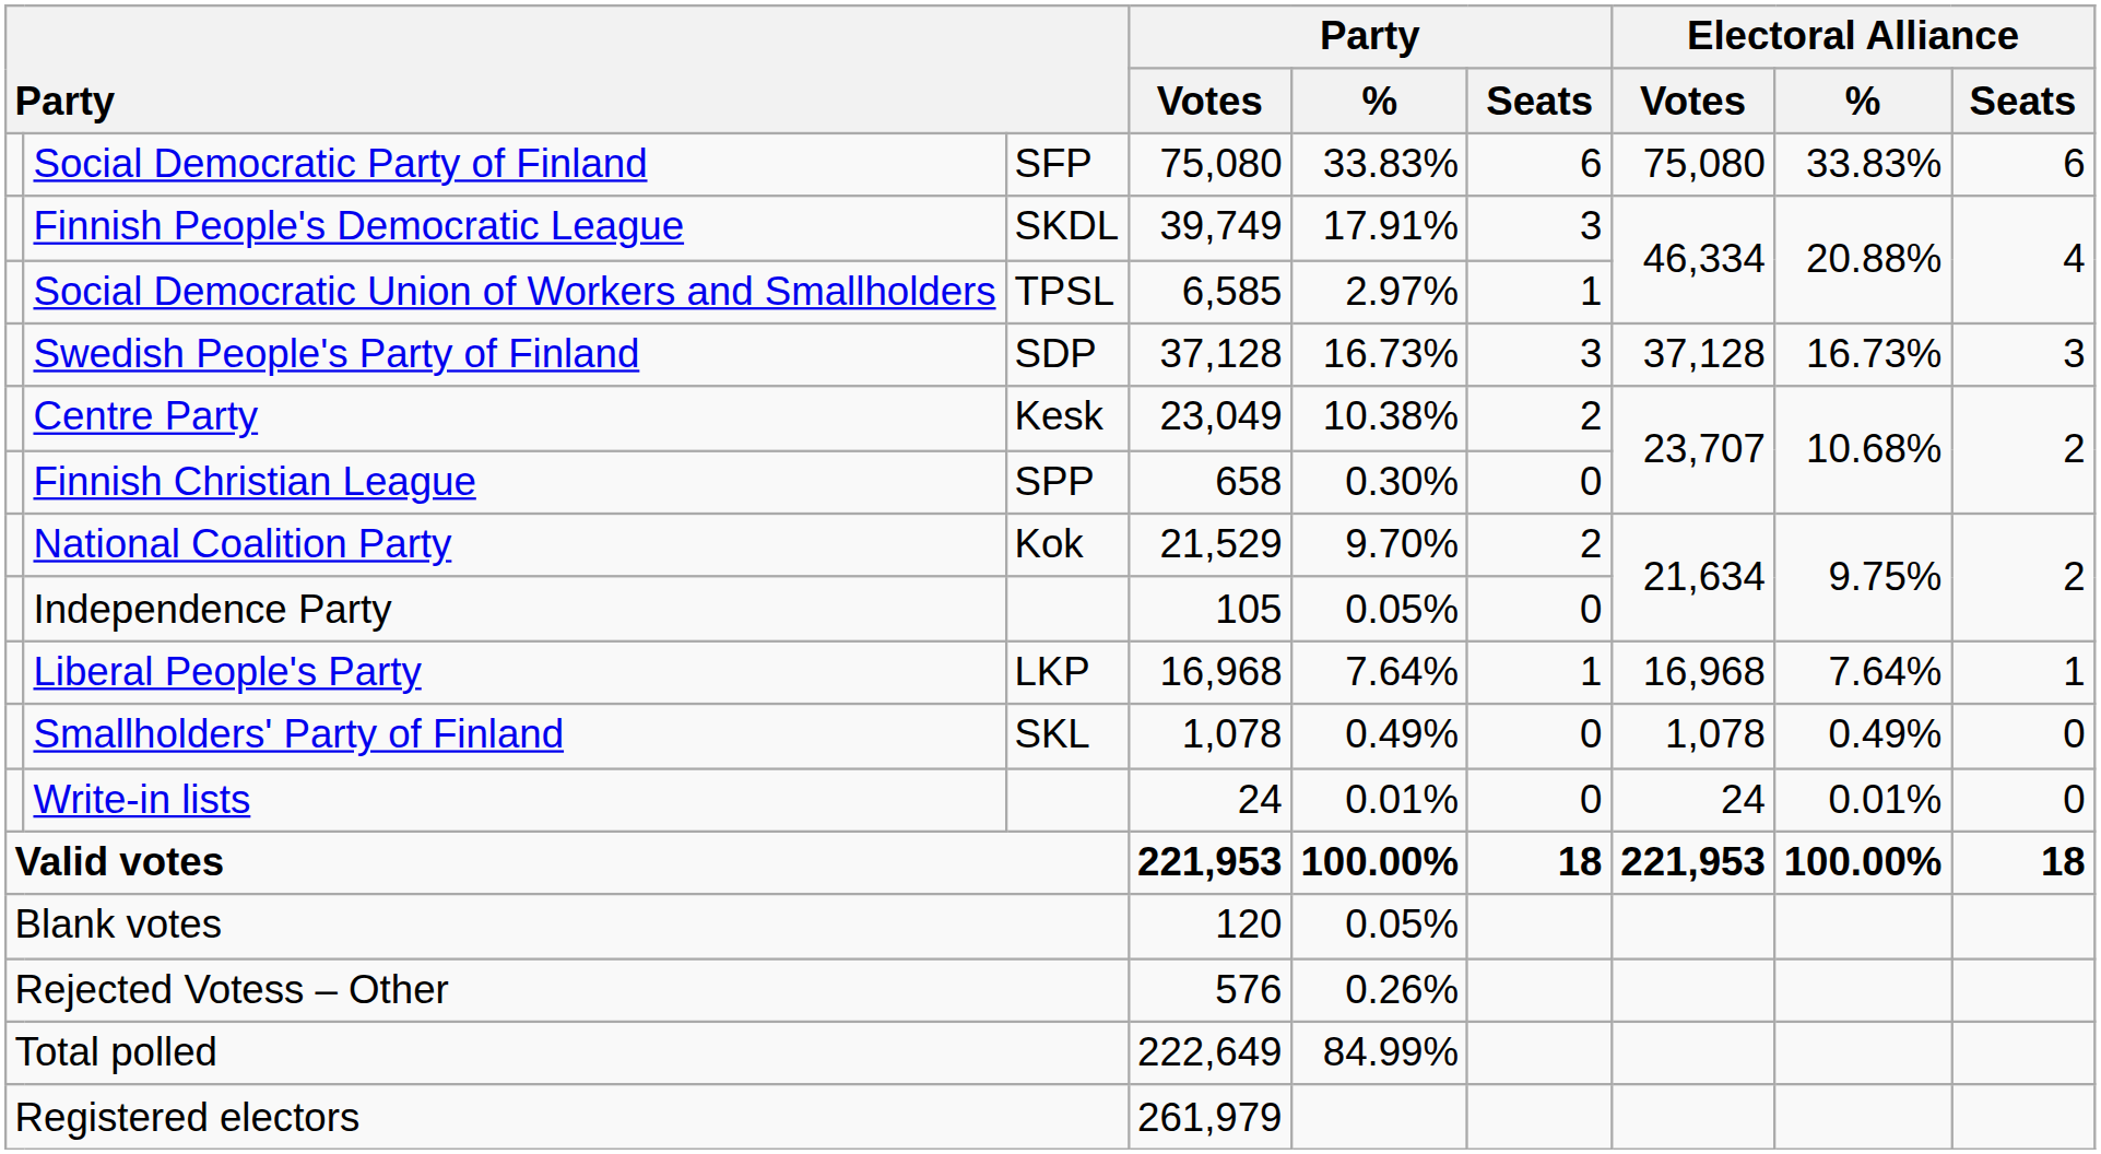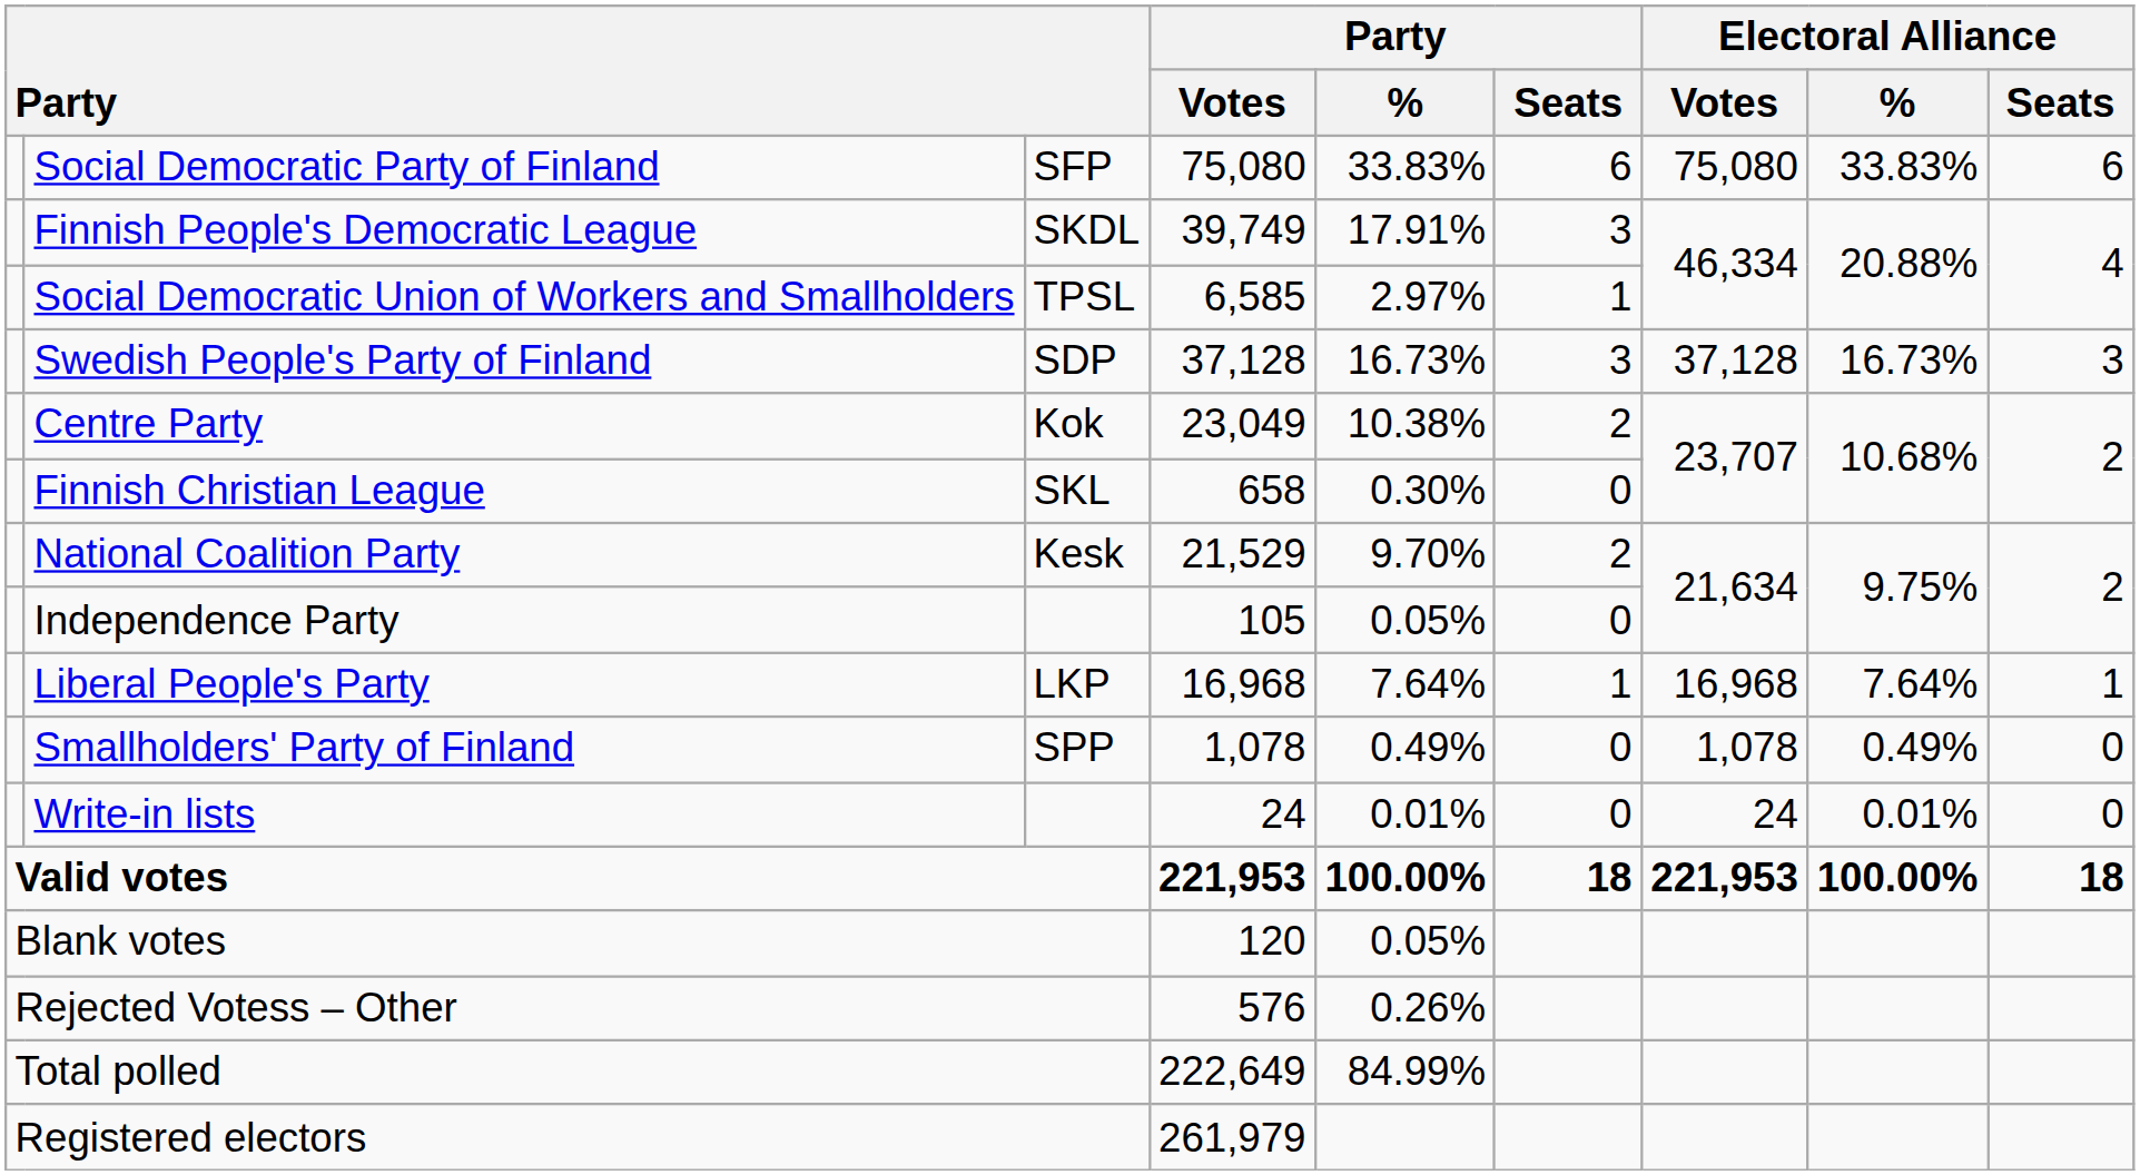Centre Party | column 3: Kesk -> Kok
Finnish Christian League | column 3: SPP -> SKL
National Coalition Party | column 3: Kok -> Kesk
Smallholders' Party of Finland | column 3: SKL -> SPP
